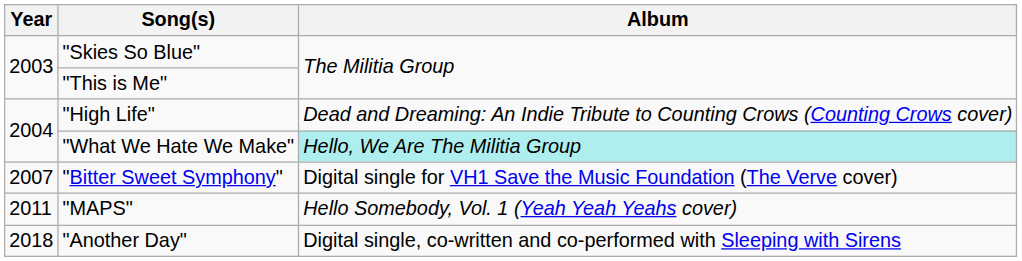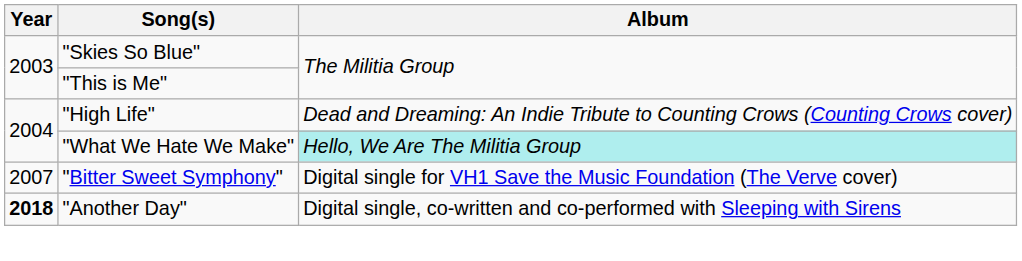- row: 2011 | "MAPS" | Hello Somebody, Vol. 1 (Yeah Yeah Yeahs cover)
"Another Day" | Year: normal -> bold
